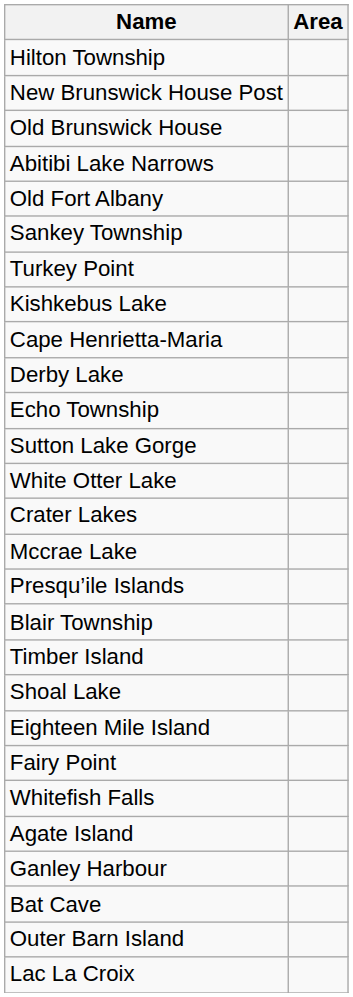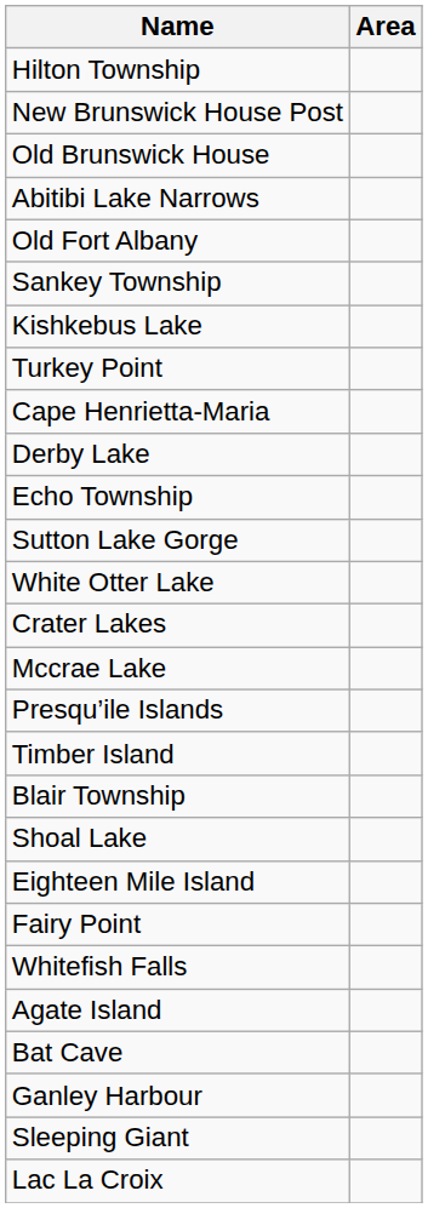rows swapped: Kishkebus Lake <-> Turkey Point
rows swapped: Blair Township <-> Timber Island
rows swapped: Bat Cave <-> Ganley Harbour
- row: Outer Barn Island
+ row: Sleeping Giant
